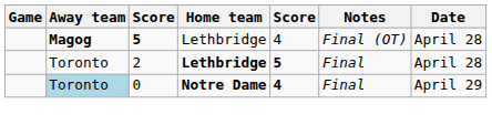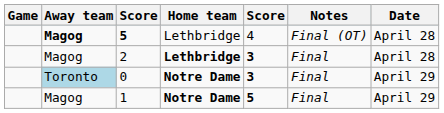2 | Away team: Toronto -> Magog
2 | column 5: 5 -> 3
0 | column 5: 4 -> 3
+ row: Magog | 1 | Notre Dame | 5 | Final | April 29
